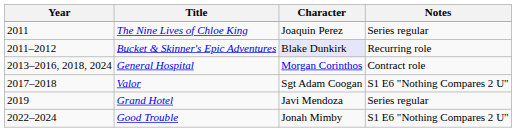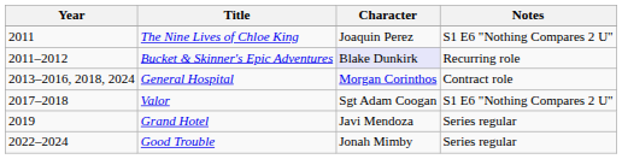The Nine Lives of Chloe King | Notes: Series regular -> S1 E6 "Nothing Compares 2 U"
Good Trouble | Notes: S1 E6 "Nothing Compares 2 U" -> Series regular
